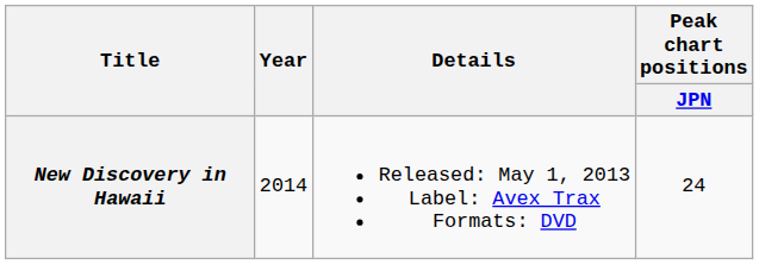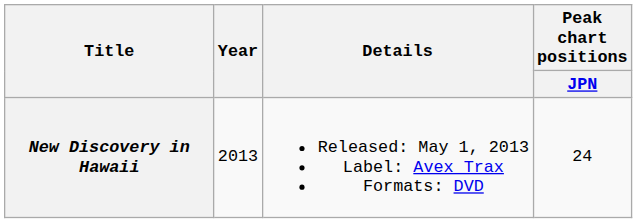New Discovery in Hawaii | Year: 2014 -> 2013
